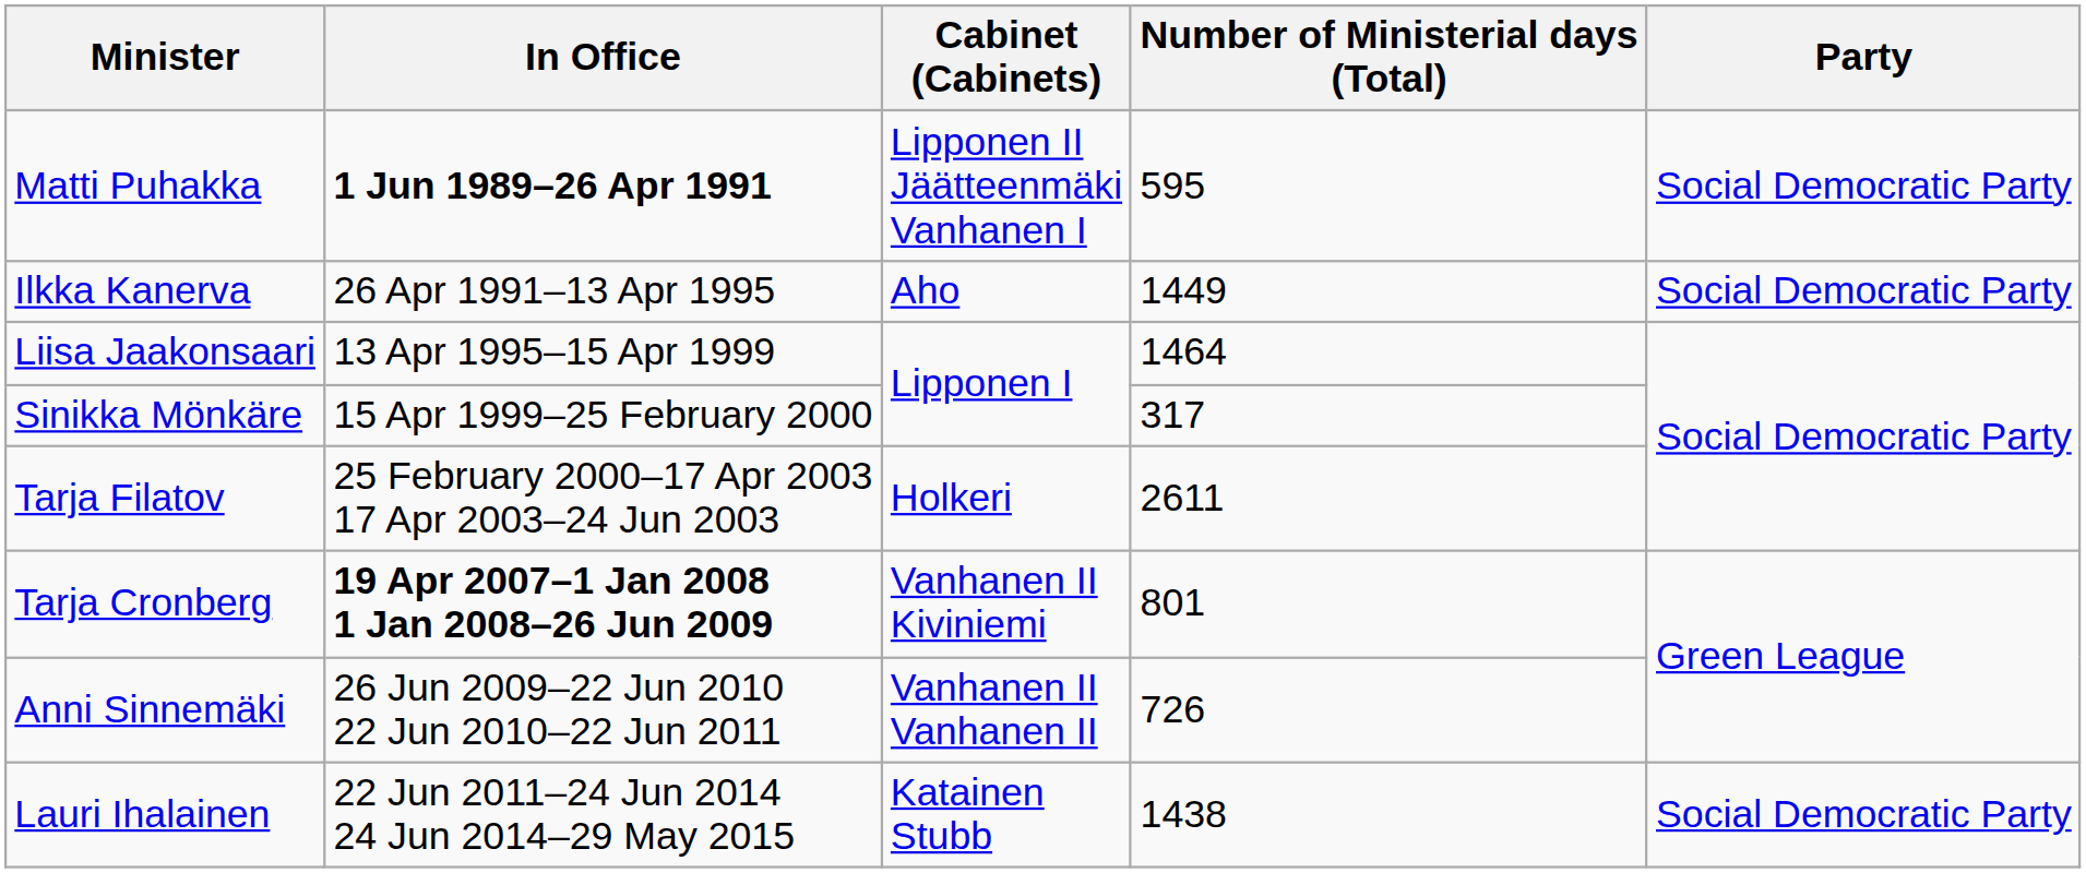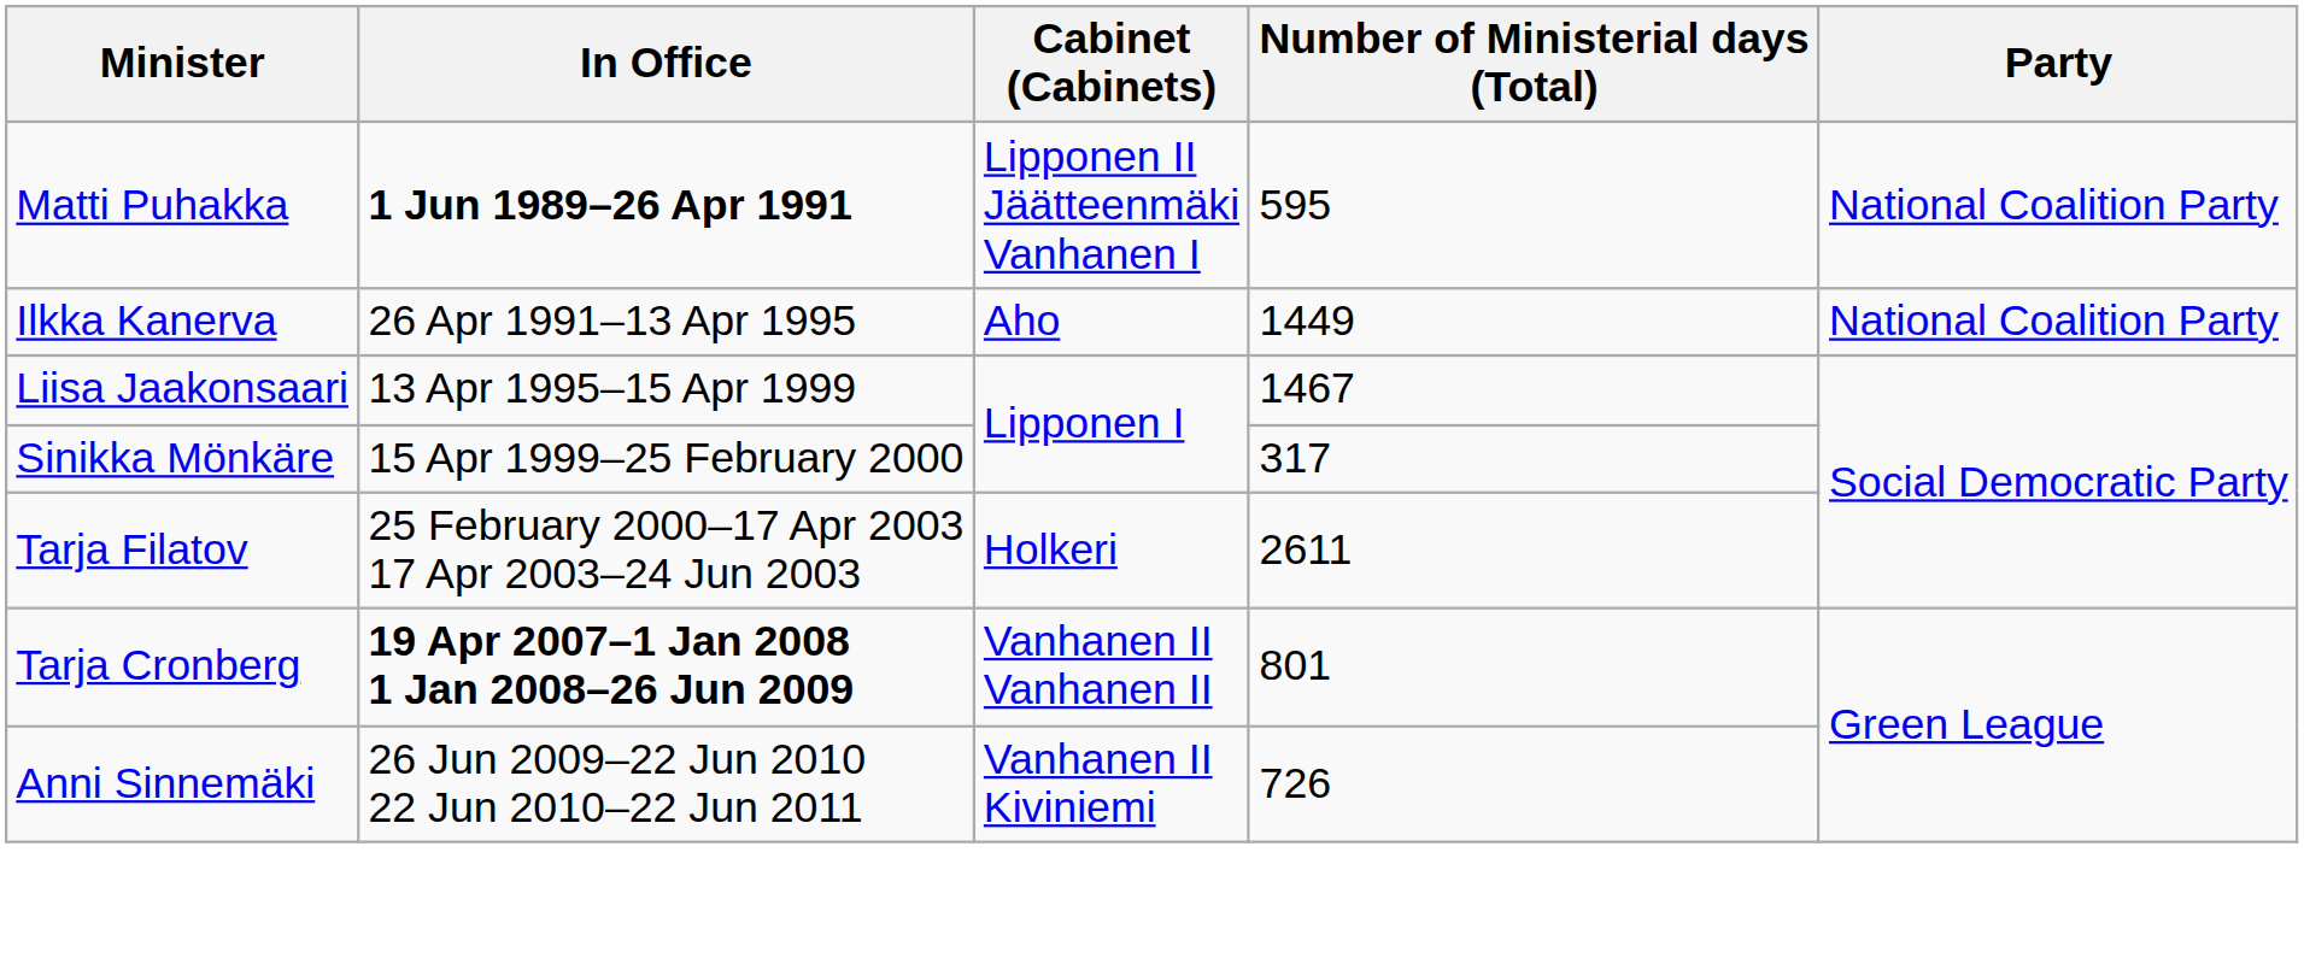Matti Puhakka | Party: Social Democratic Party -> National Coalition Party
Ilkka Kanerva | Party: Social Democratic Party -> National Coalition Party
Liisa Jaakonsaari | Number of Ministerial days (Total): 1464 -> 1467
Tarja Cronberg | Cabinet (Cabinets): Vanhanen II Kiviniemi -> Vanhanen II Vanhanen II
Anni Sinnemäki | Cabinet (Cabinets): Vanhanen II Vanhanen II -> Vanhanen II Kiviniemi
- row: Lauri Ihalainen | 22 Jun 2011–24 Jun 2014 24 Jun 2014–29 May 2015 | Katainen Stubb | 1438 | Social Democratic Party
